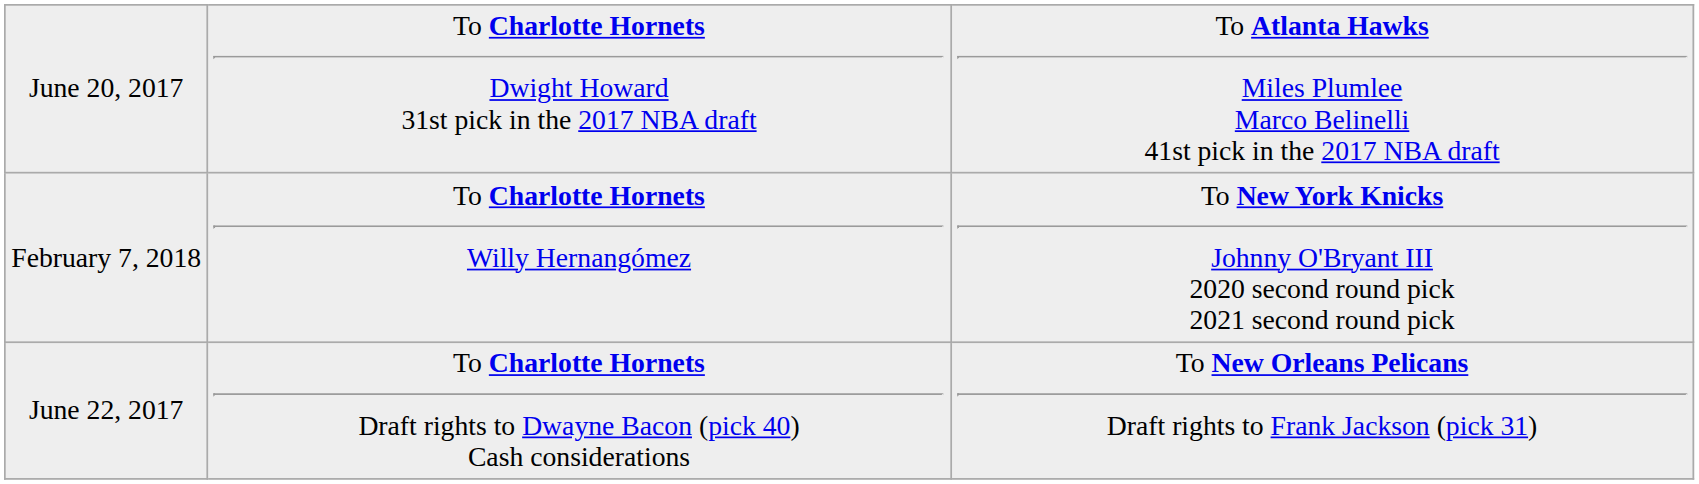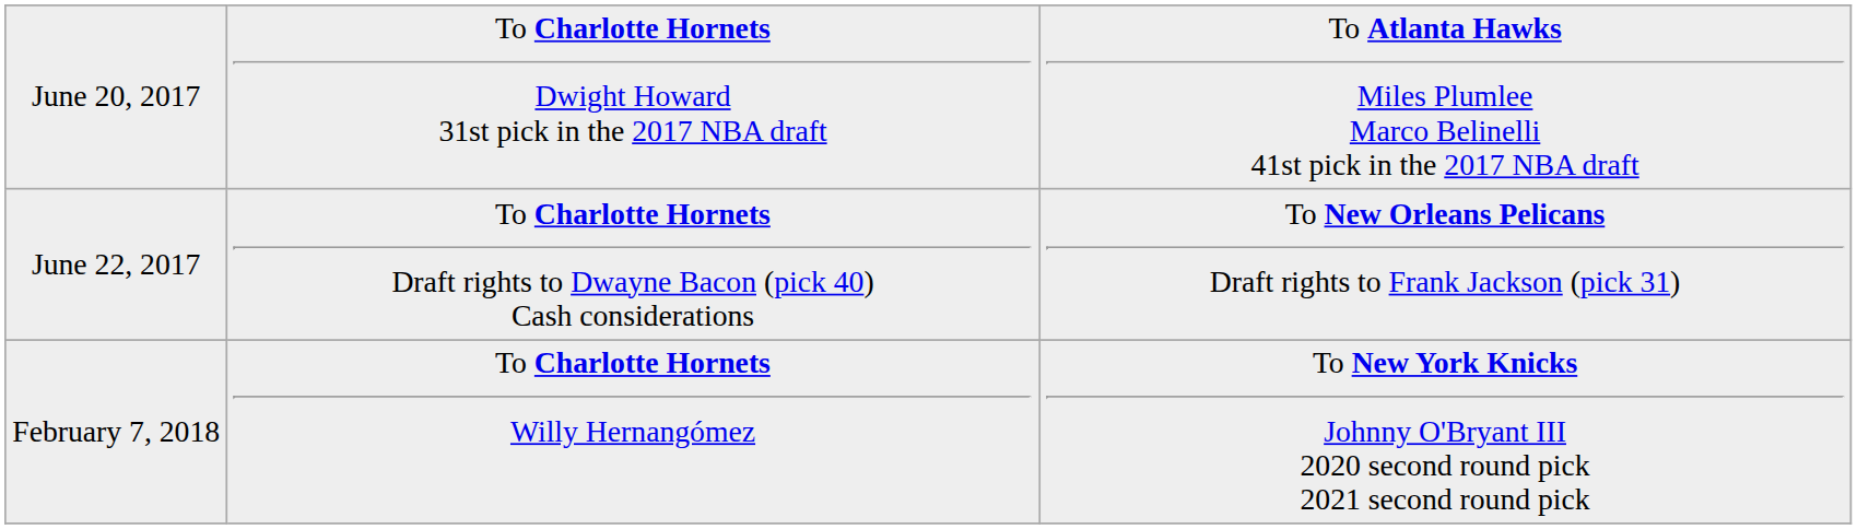rows swapped: June 22, 2017 <-> February 7, 2018
